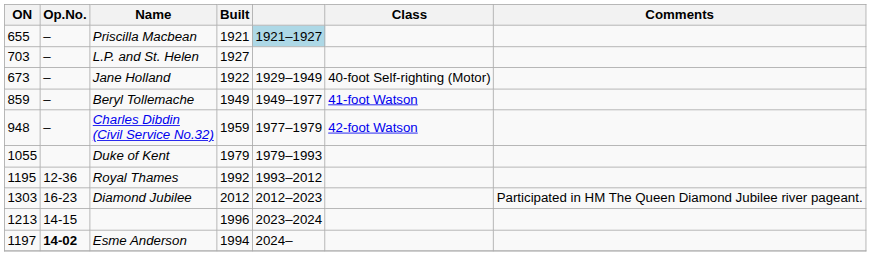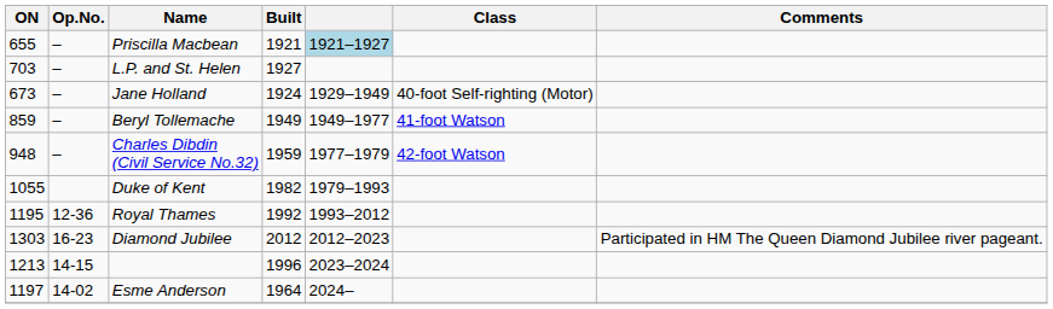Jane Holland | Built: 1922 -> 1924
Duke of Kent | Built: 1979 -> 1982
Esme Anderson | Op.No.: bold -> normal
Esme Anderson | Built: 1994 -> 1964
